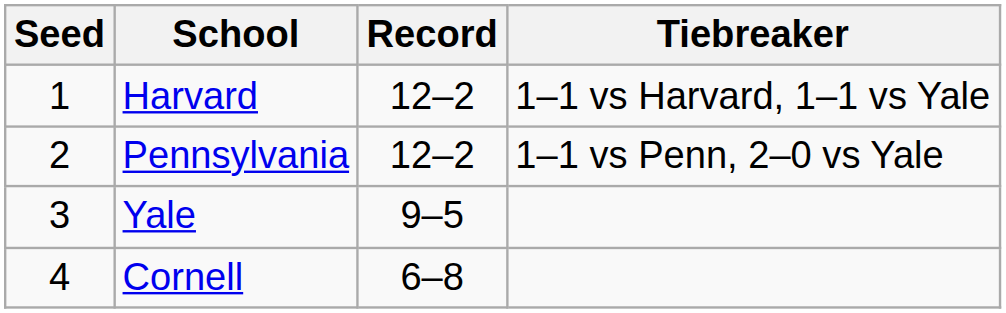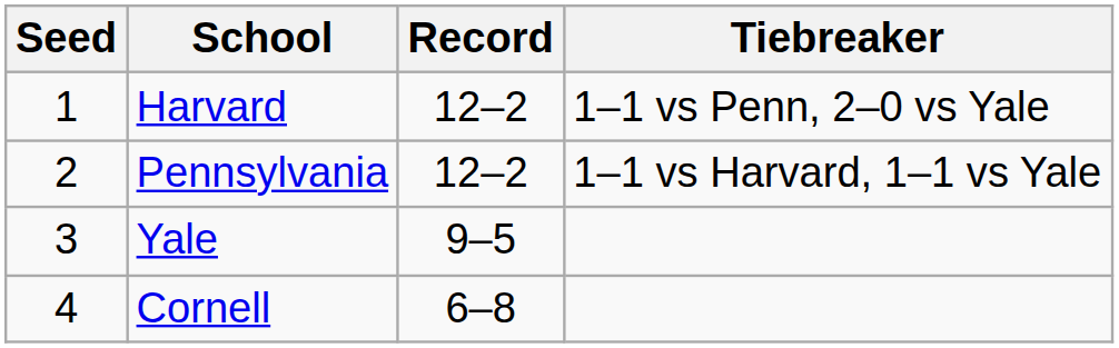Harvard | Tiebreaker: 1–1 vs Harvard, 1–1 vs Yale -> 1–1 vs Penn, 2–0 vs Yale
Pennsylvania | Tiebreaker: 1–1 vs Penn, 2–0 vs Yale -> 1–1 vs Harvard, 1–1 vs Yale
